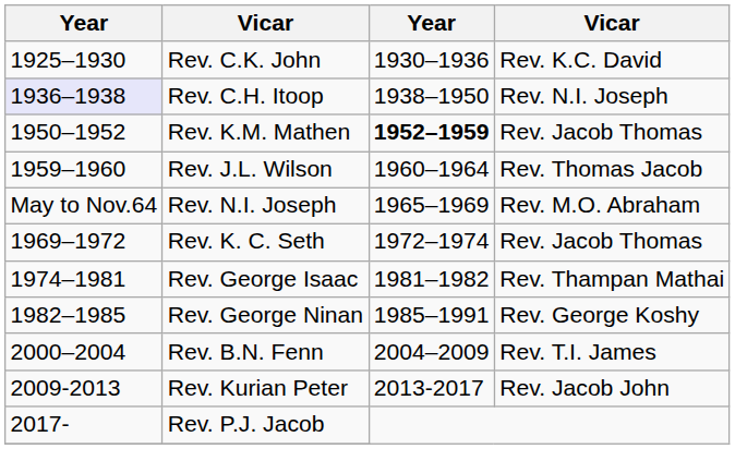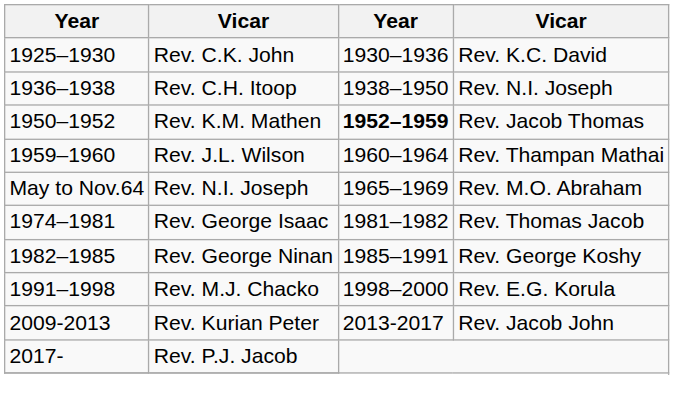Rev. C.H. Itoop | column 1: lavender background -> no background
Rev. J.L. Wilson | column 4: Rev. Thomas Jacob -> Rev. Thampan Mathai
- row: 1969–1972 | Rev. K. C. Seth | 1972–1974 | Rev. Jacob Thomas
Rev. George Isaac | column 4: Rev. Thampan Mathai -> Rev. Thomas Jacob
+ row: 1991–1998 | Rev. M.J. Chacko | 1998–2000 | Rev. E.G. Korula
- row: 2000–2004 | Rev. B.N. Fenn | 2004–2009 | Rev. T.I. James
